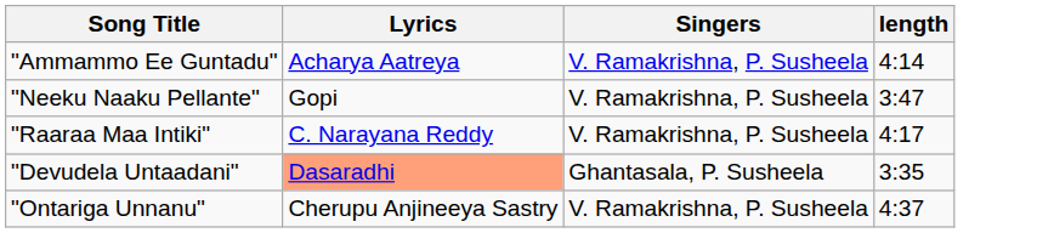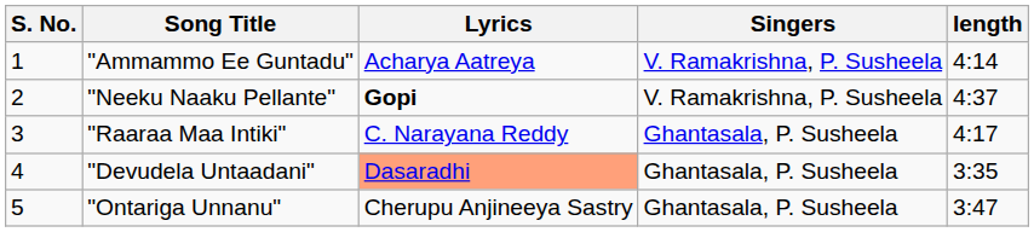+ column: S. No. | 1 | 2 | 3 | 4 | 5
"Neeku Naaku Pellante" | Lyrics: normal -> bold
"Neeku Naaku Pellante" | length: 3:47 -> 4:37
"Raaraa Maa Intiki" | Singers: V. Ramakrishna, P. Susheela -> Ghantasala, P. Susheela
"Ontariga Unnanu" | Singers: V. Ramakrishna, P. Susheela -> Ghantasala, P. Susheela
"Ontariga Unnanu" | length: 4:37 -> 3:47
